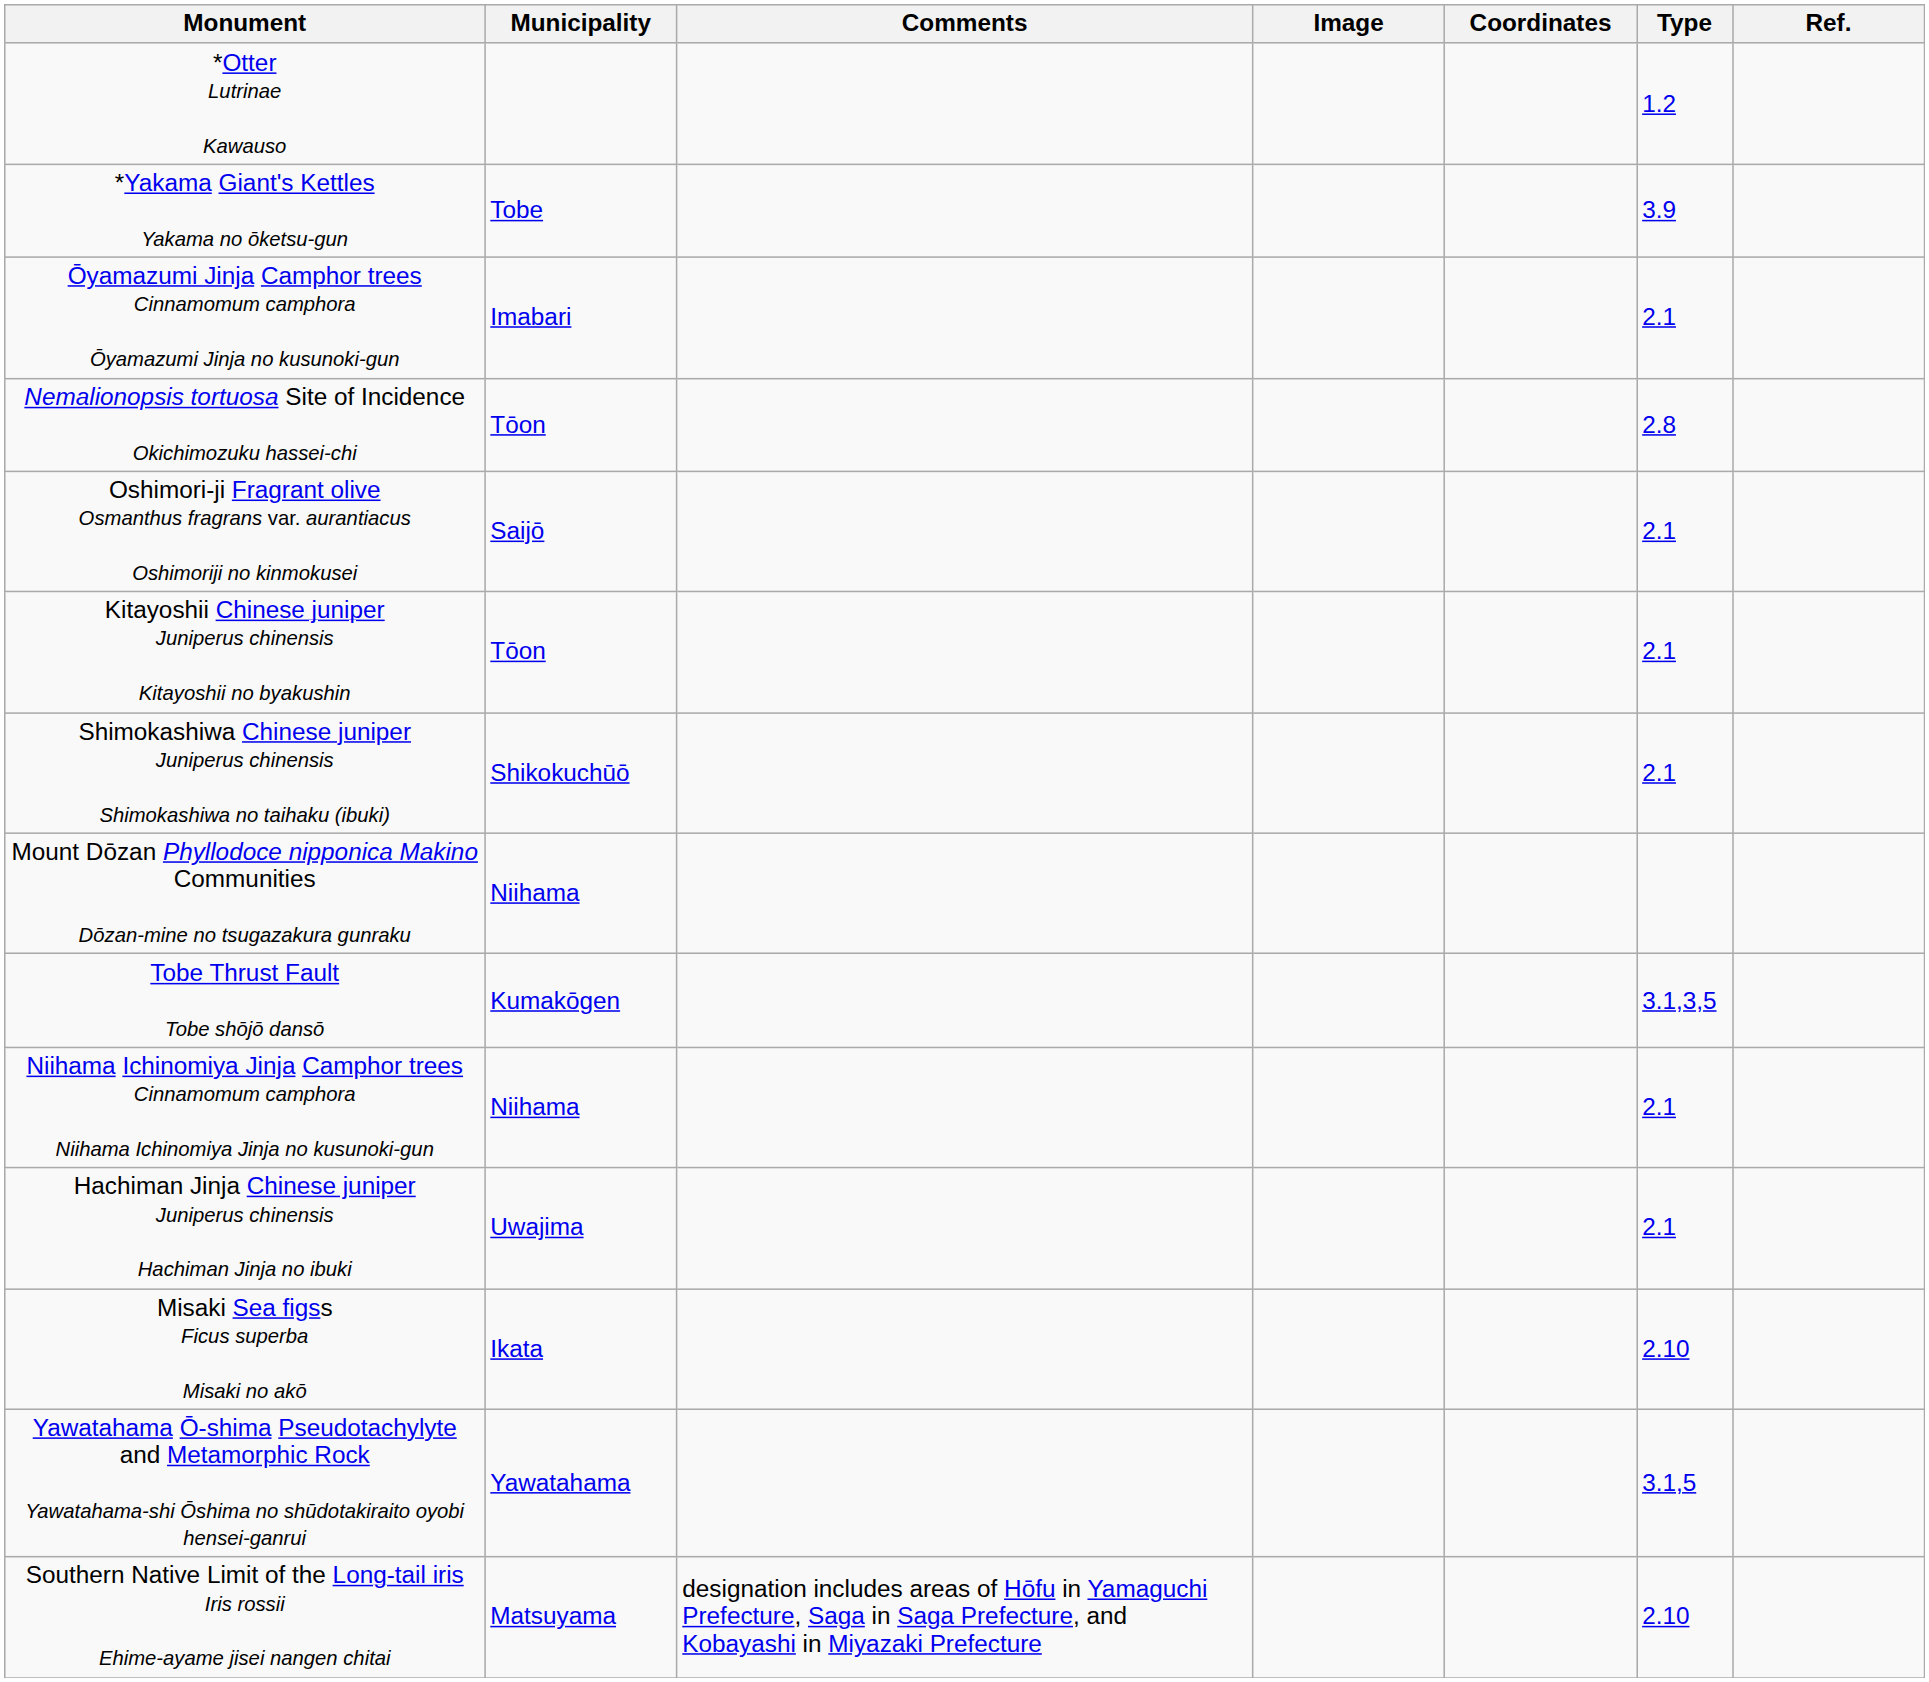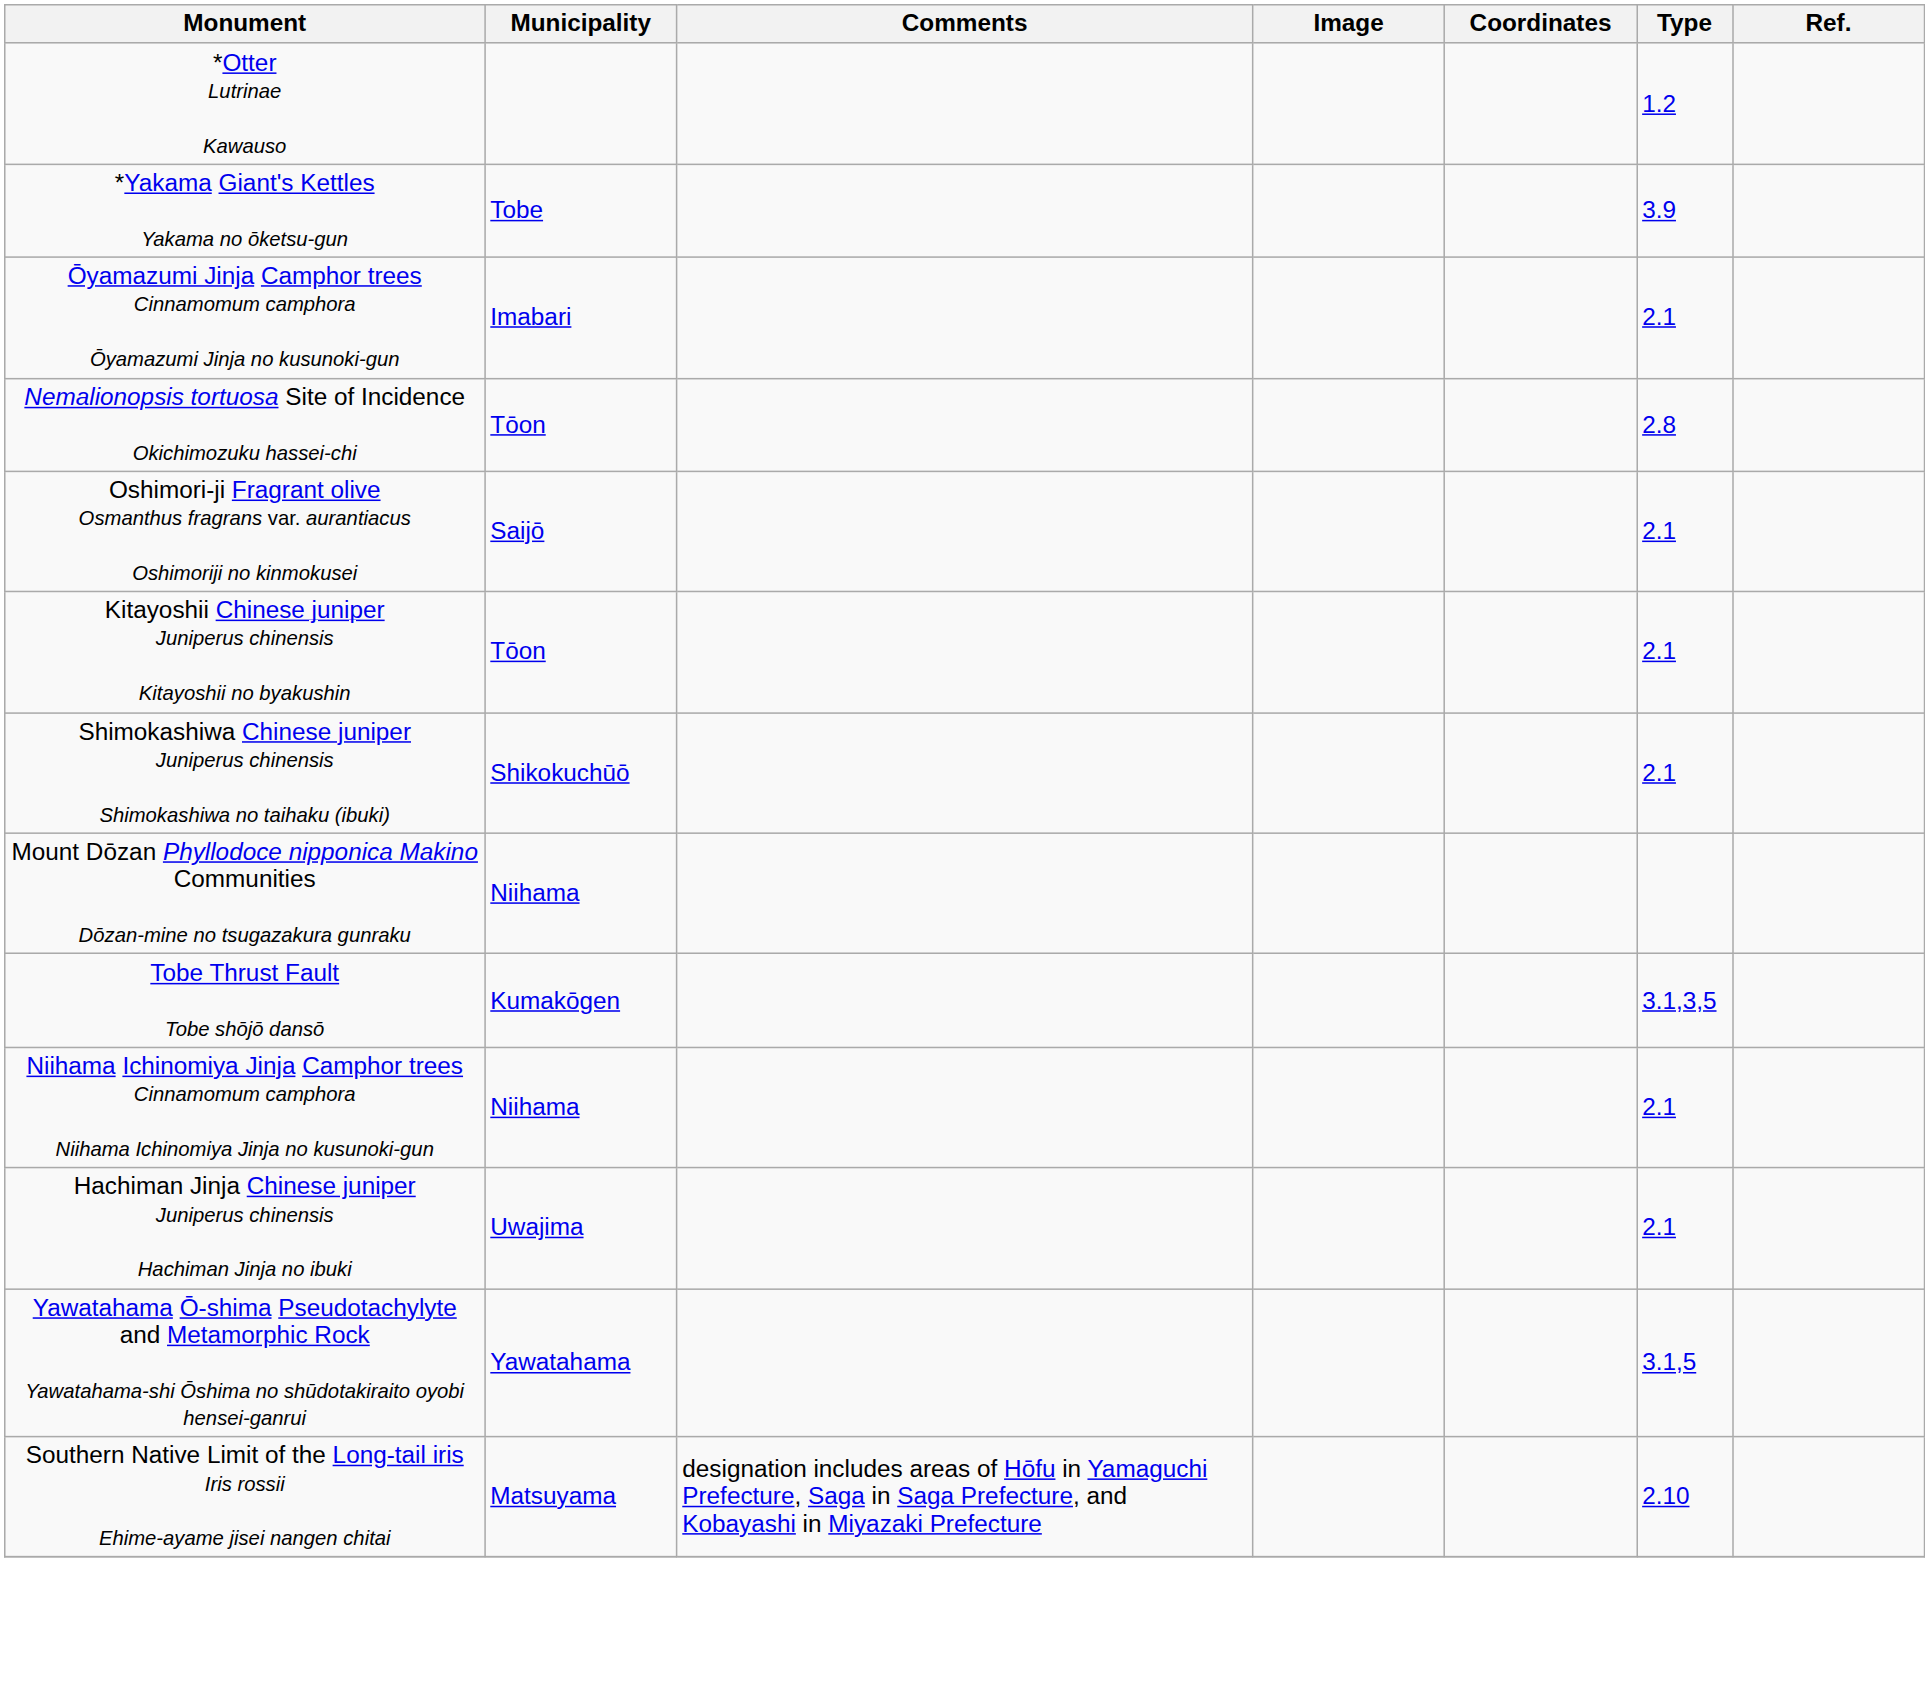- row: Misaki Sea figss Ficus superba Misaki no akō | Ikata | 2.10
